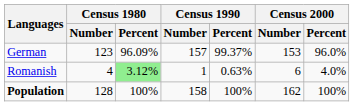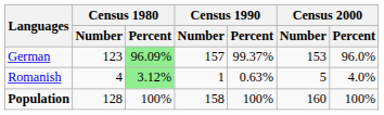German | Census 1980 / Percent: no background -> lightgreen background
Romanish | Census 2000 / Number: 6 -> 5
Population | Census 2000 / Number: 162 -> 160
